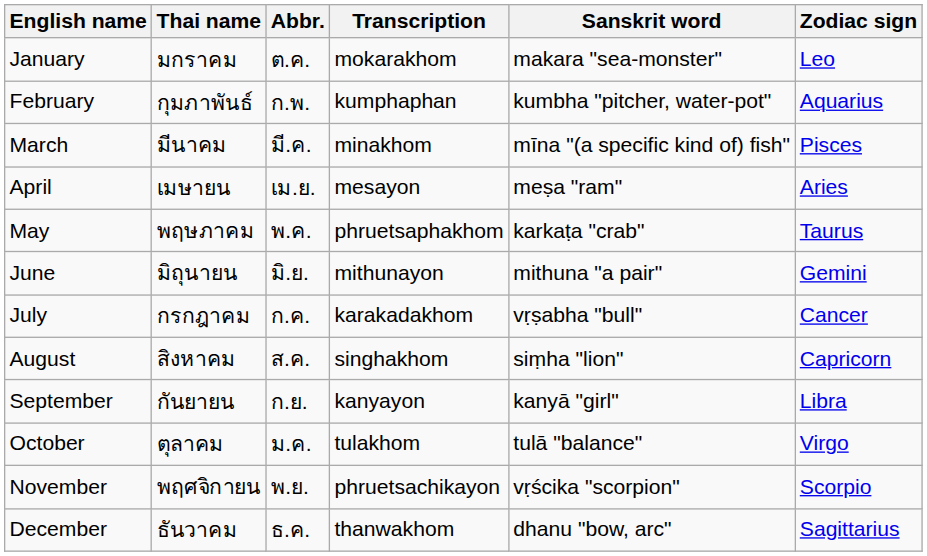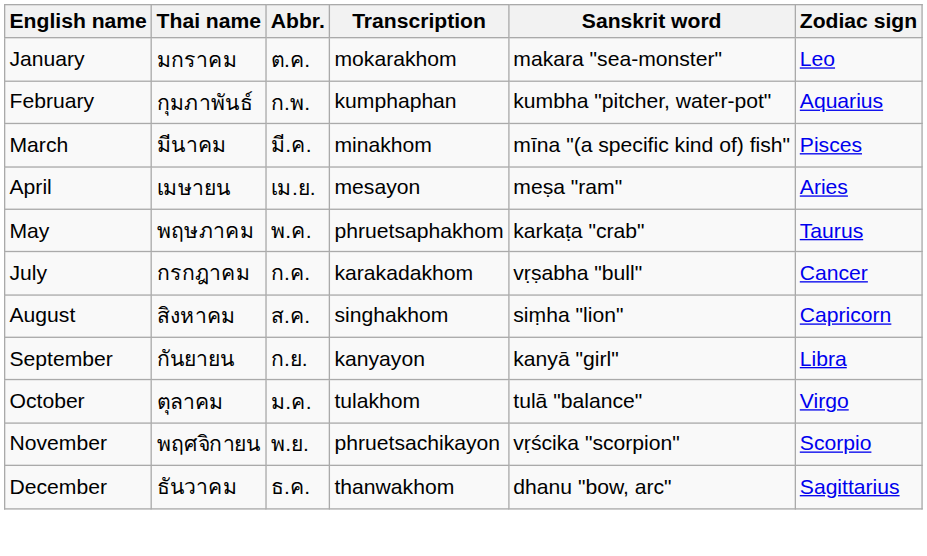- row: June | มิถุนายน | มิ.ย. | mithunayon | mithuna "a pair" | Gemini
